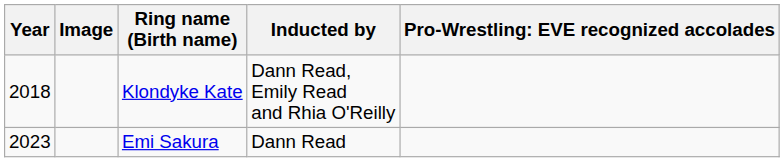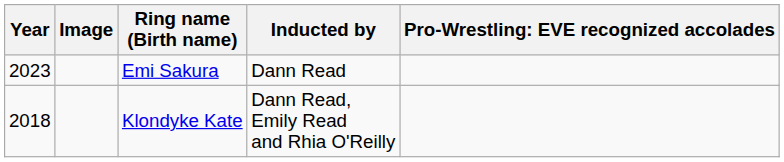rows swapped: Klondyke Kate <-> Emi Sakura
